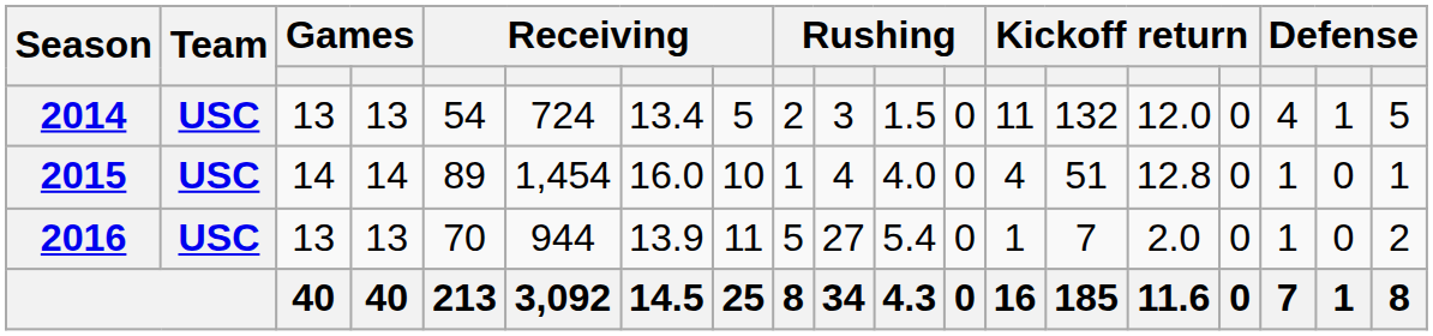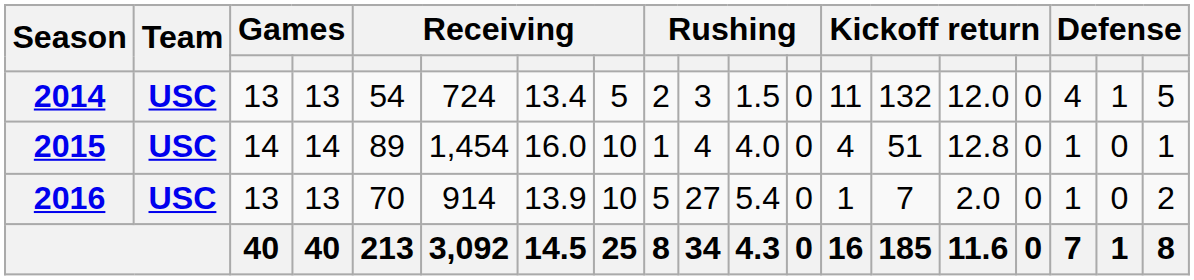2016 | column 6: 944 -> 914
2016 | column 8: 11 -> 10
